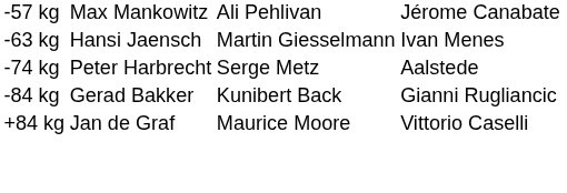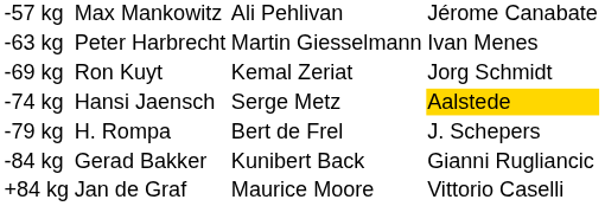-63 kg | column 2: Hansi Jaensch -> Peter Harbrecht
+ row: -69 kg | Ron Kuyt | Kemal Zeriat | Jorg Schmidt
-74 kg | column 2: Peter Harbrecht -> Hansi Jaensch
-74 kg | column 4: no background -> gold background
+ row: -79 kg | H. Rompa | Bert de Frel | J. Schepers
